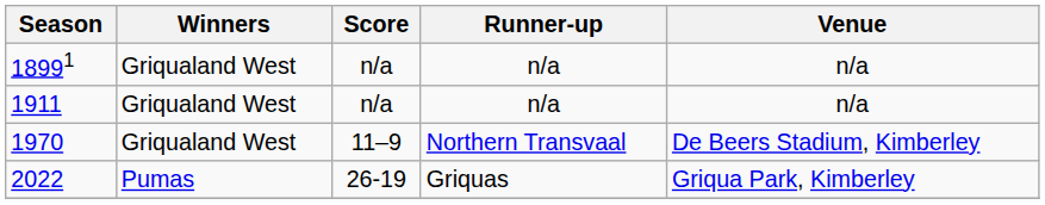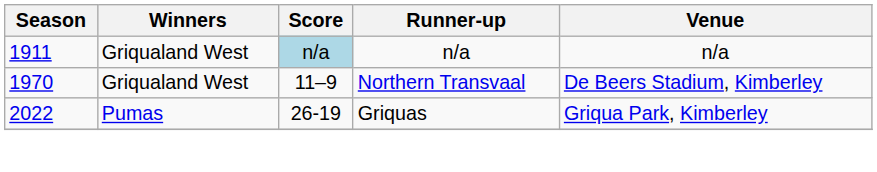- row: 18991 | Griqualand West | n/a | n/a | n/a
1911 | Score: no background -> lightblue background
